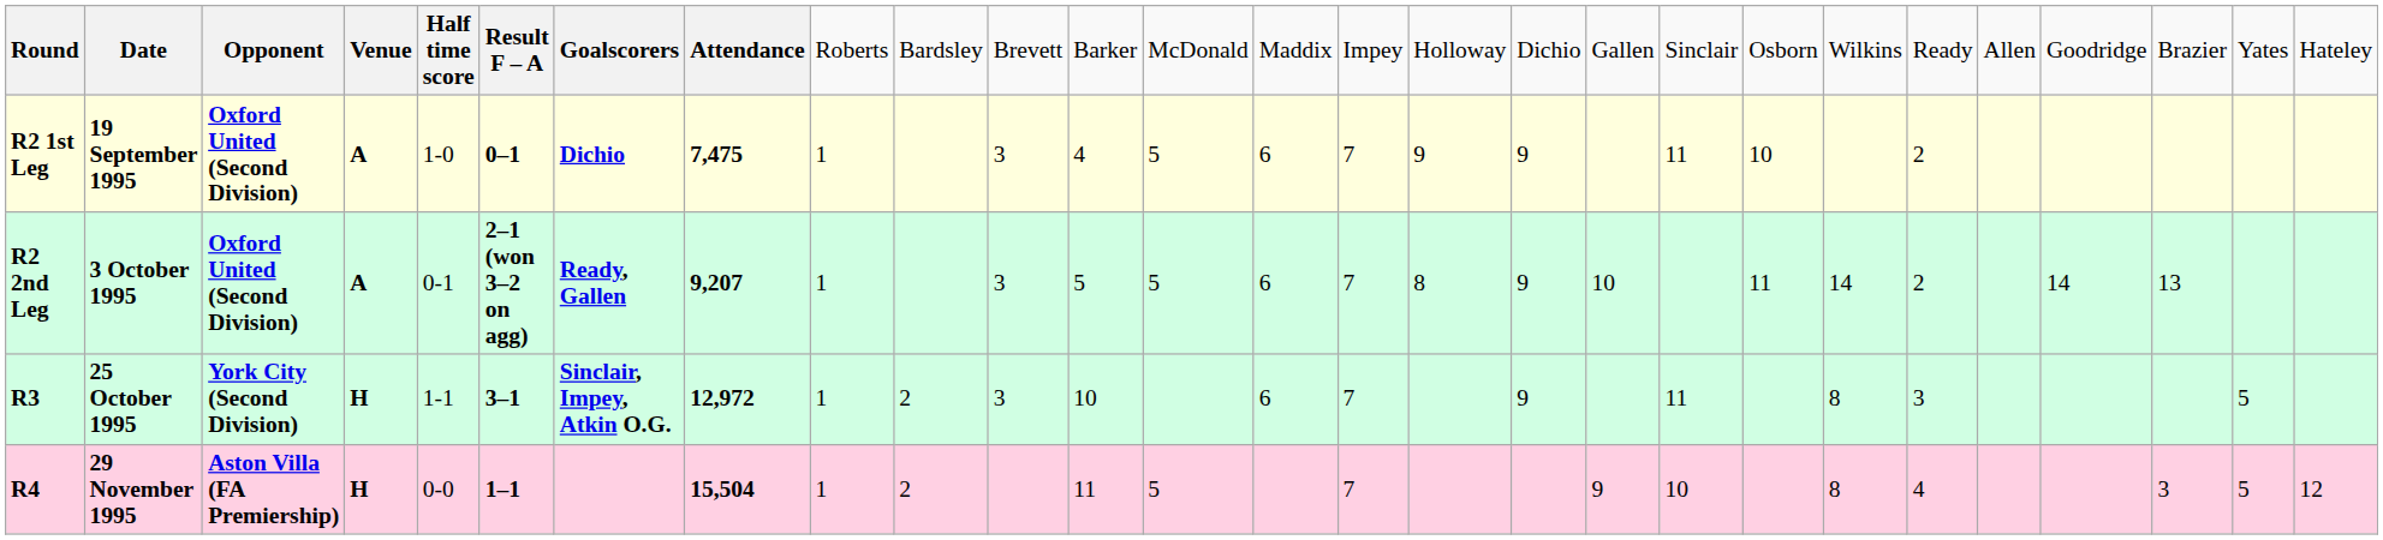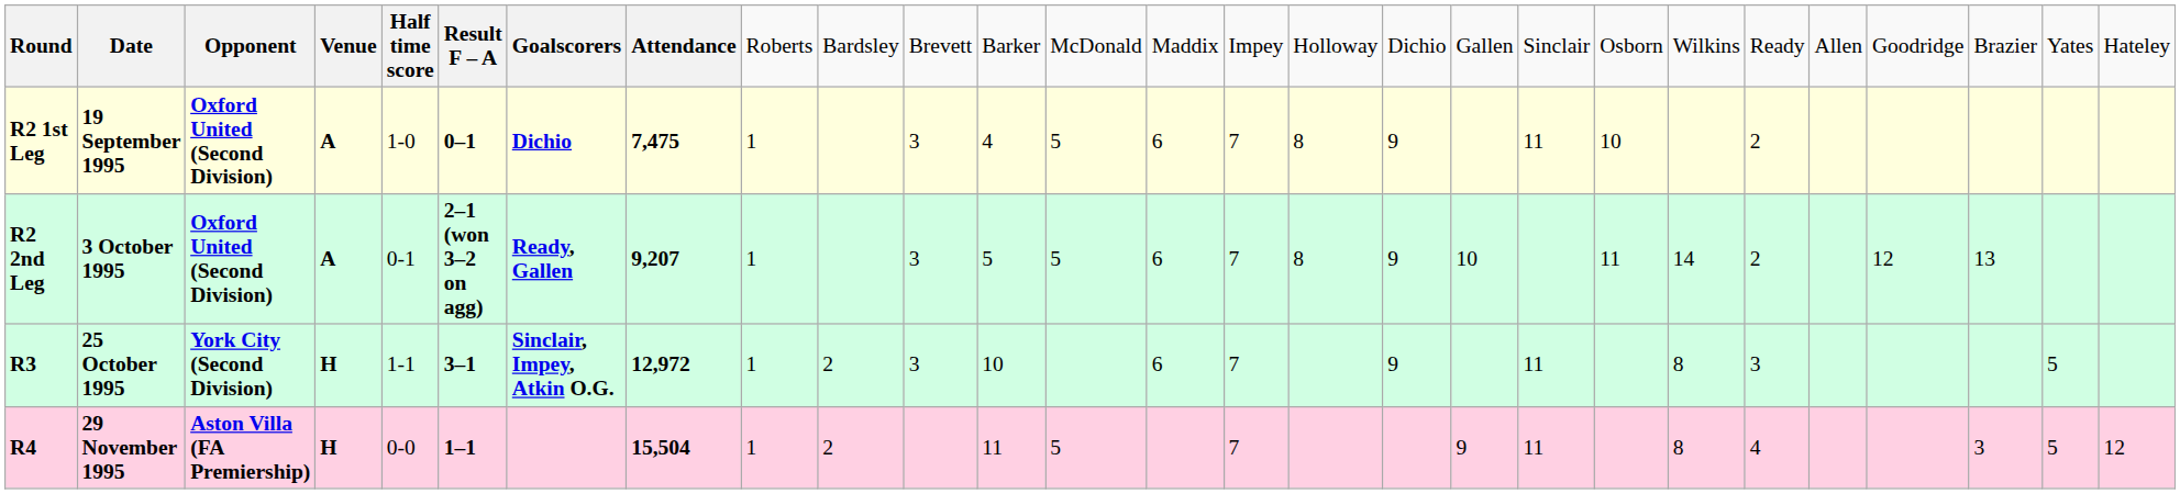R2 1st Leg | column 16: 9 -> 8
R2 2nd Leg | column 24: 14 -> 12
R4 | column 19: 10 -> 11
